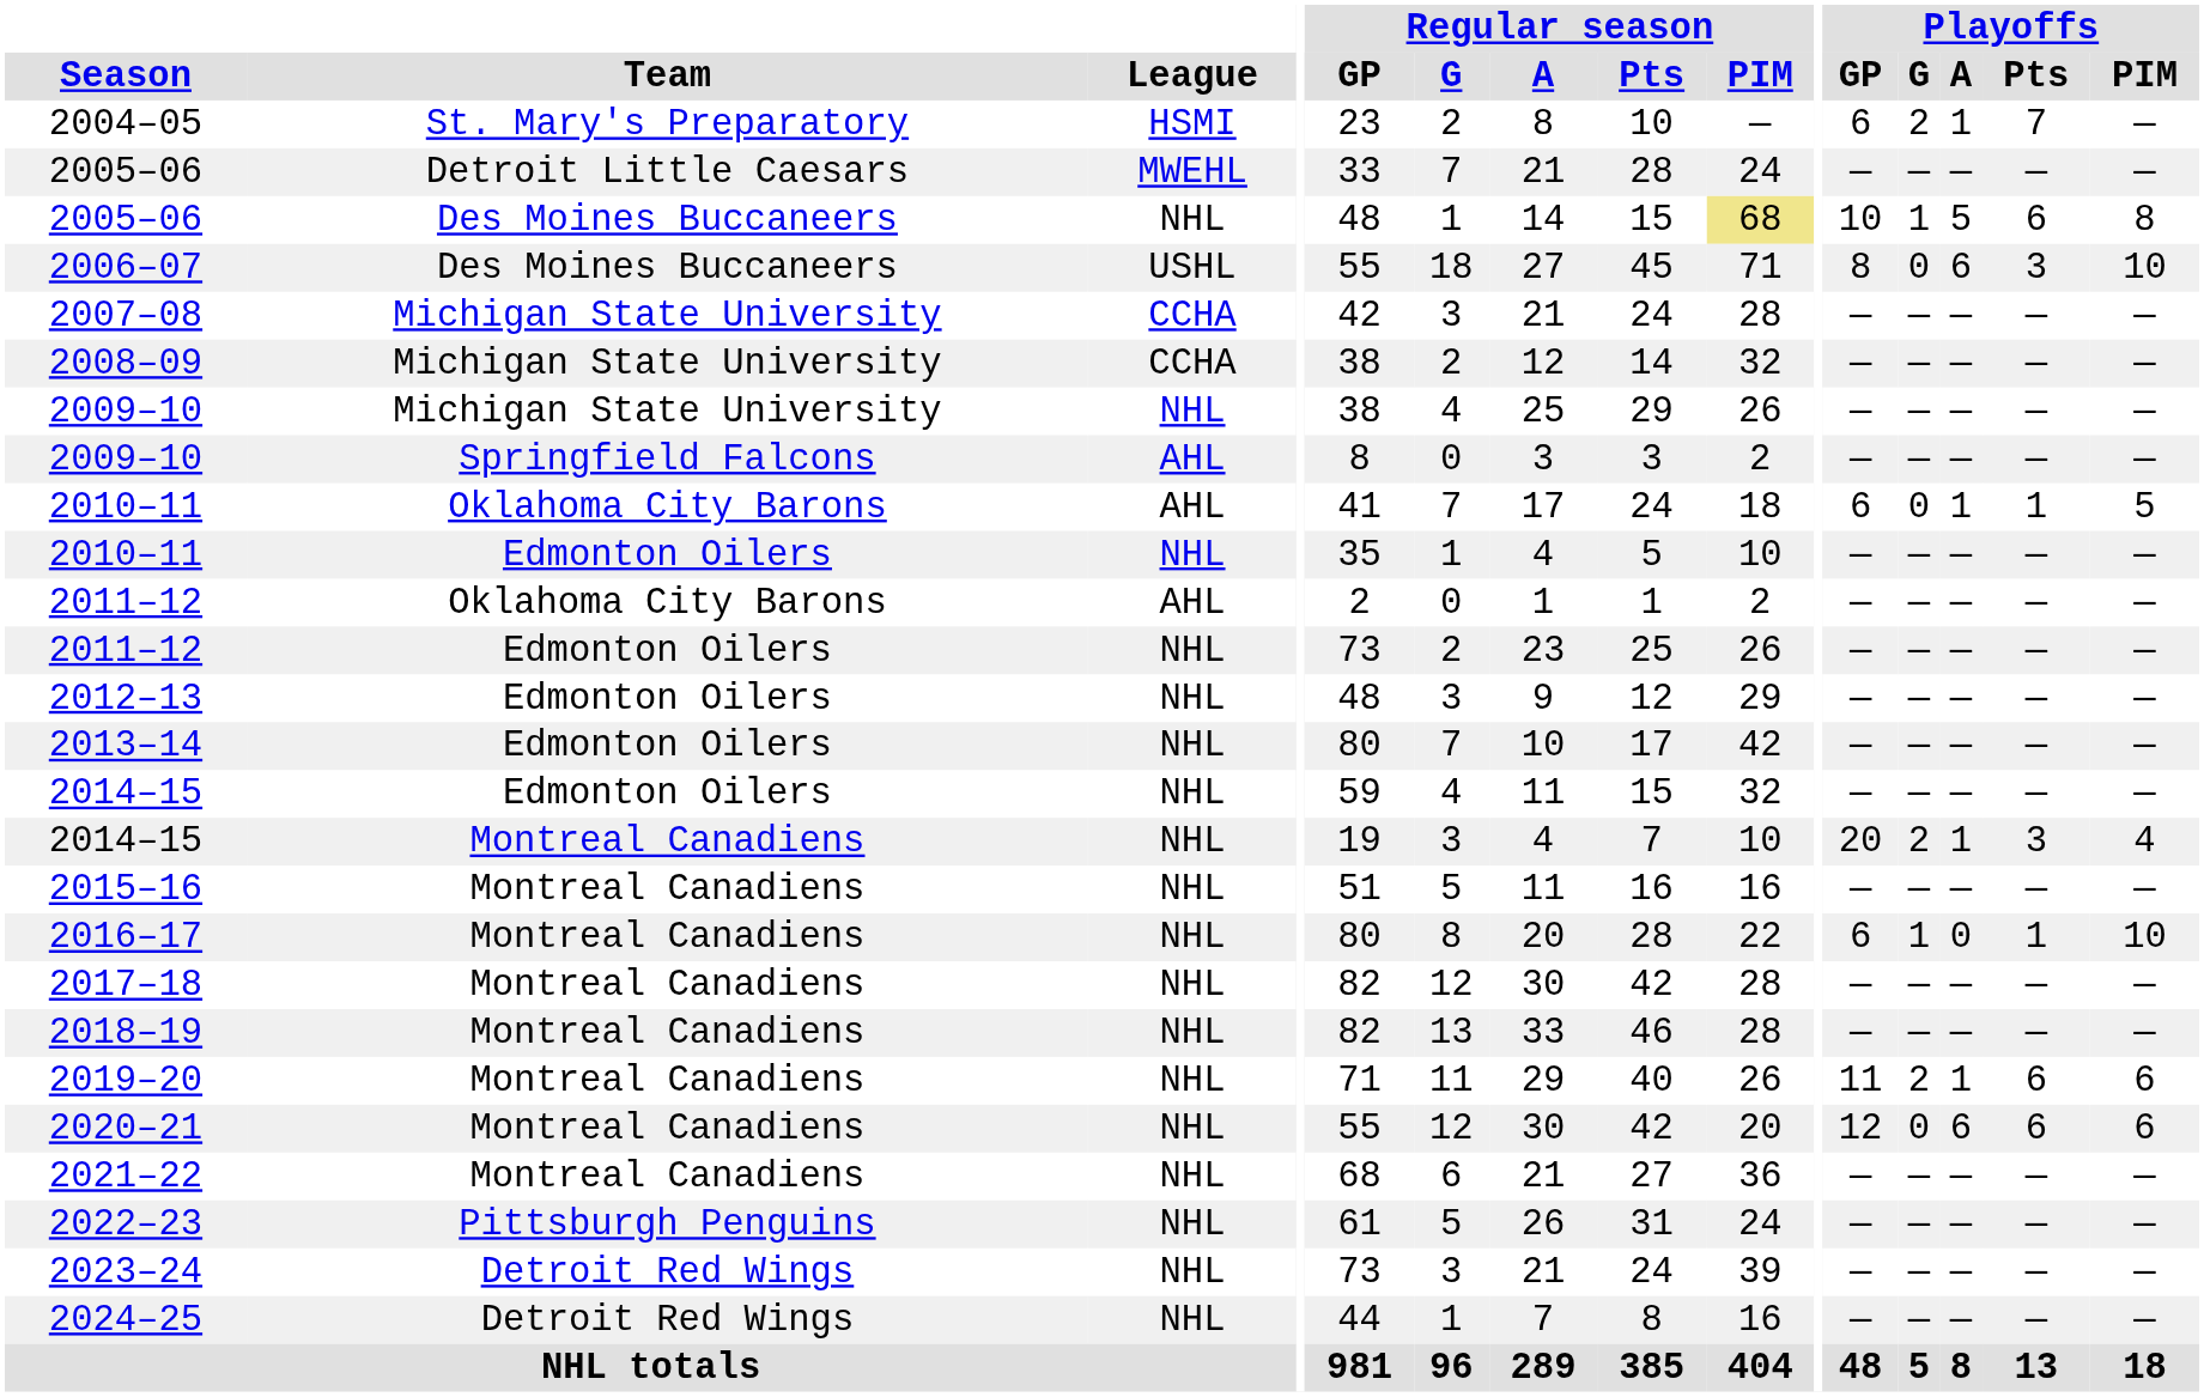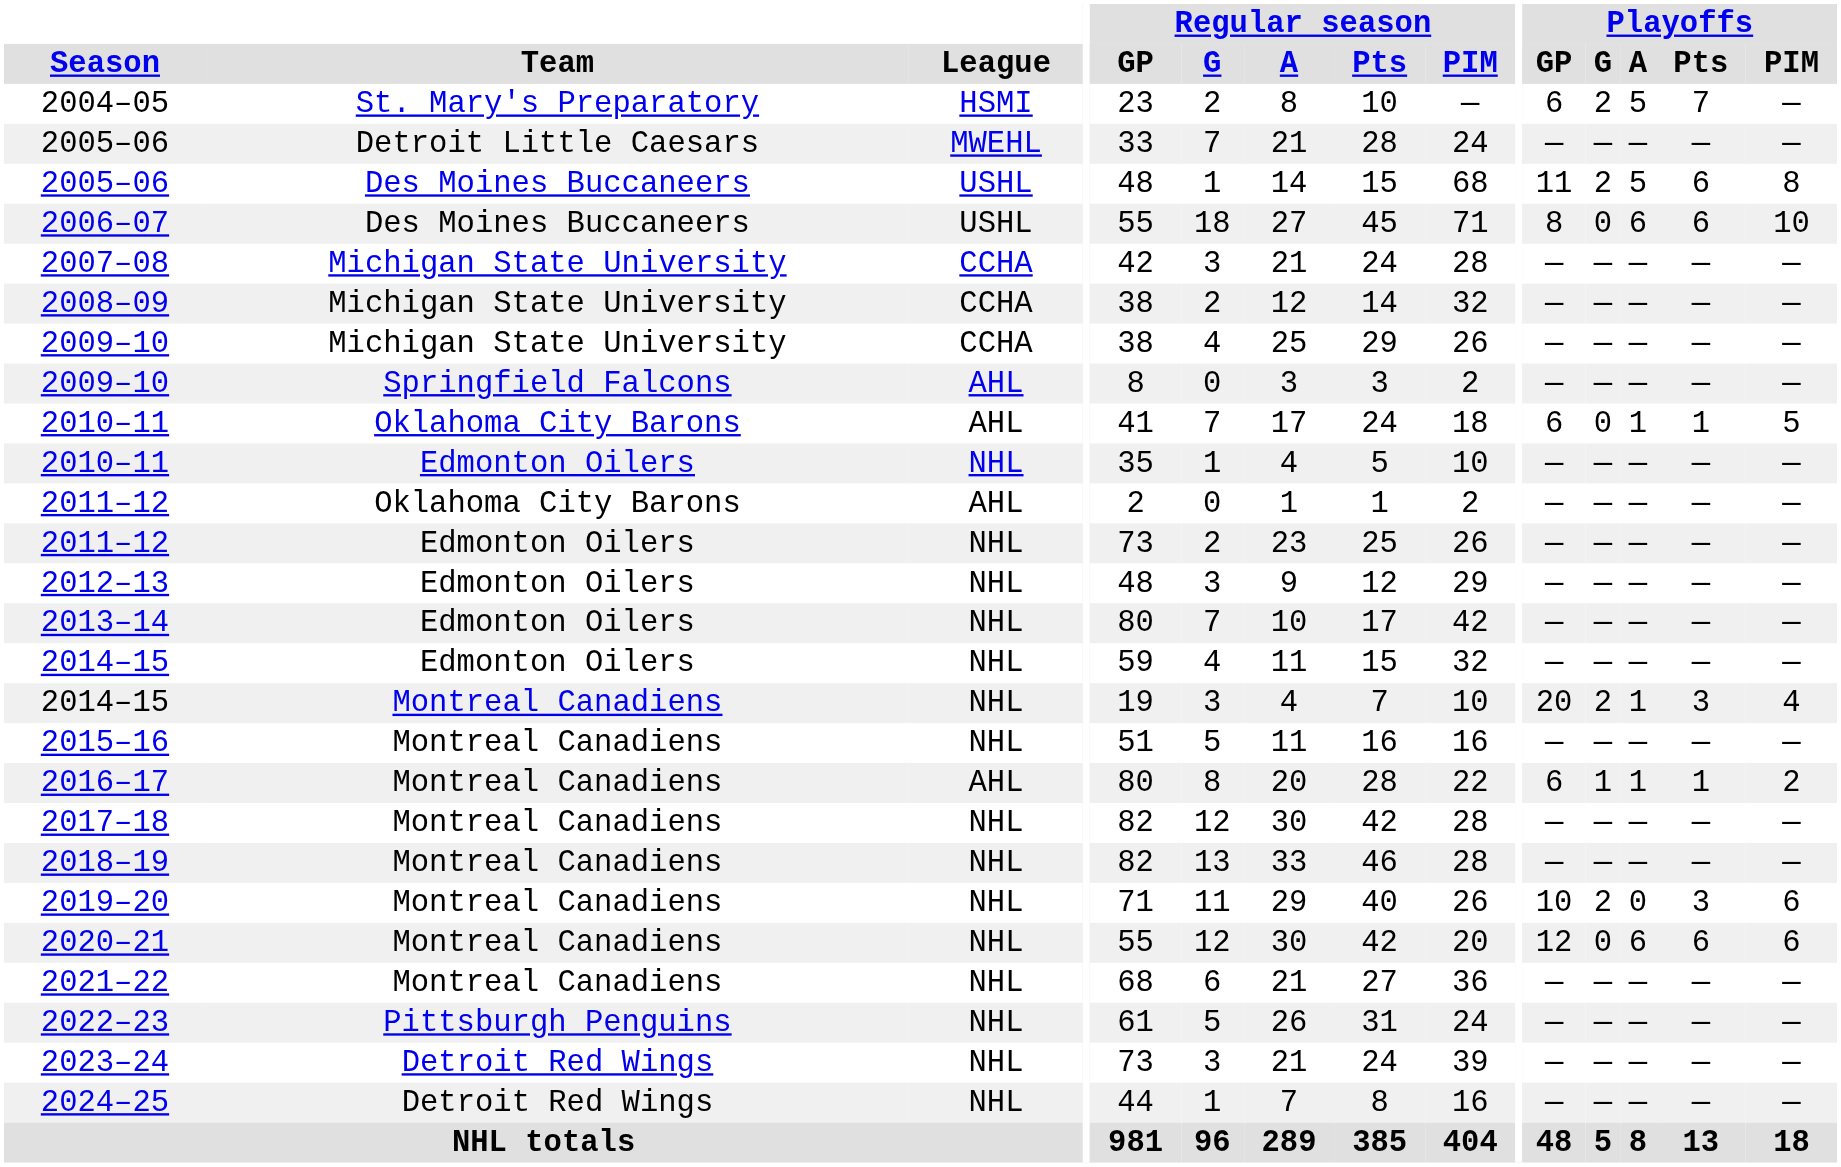2004–05 | Playoffs / A: 1 -> 5
2005–06 / Des Moines Buccaneers | League: NHL -> USHL
2005–06 / Des Moines Buccaneers | Regular season / PIM: khaki background -> no background
2005–06 / Des Moines Buccaneers | Playoffs / GP: 10 -> 11
2005–06 / Des Moines Buccaneers | Playoffs / G: 1 -> 2
2006–07 | Playoffs / Pts: 3 -> 6
2009–10 / Michigan State University | League: NHL -> CCHA
2016–17 | League: NHL -> AHL
2016–17 | Playoffs / A: 0 -> 1
2016–17 | Playoffs / PIM: 10 -> 2
2019–20 | Playoffs / GP: 11 -> 10
2019–20 | Playoffs / A: 1 -> 0
2019–20 | Playoffs / Pts: 6 -> 3
